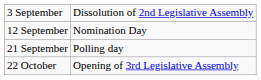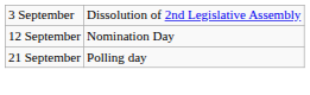- row: 22 October | Opening of 3rd Legislative Assembly
